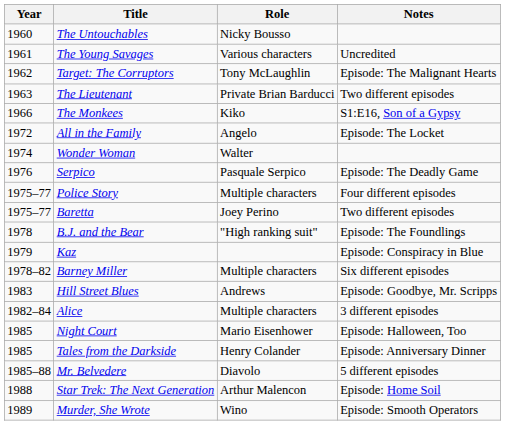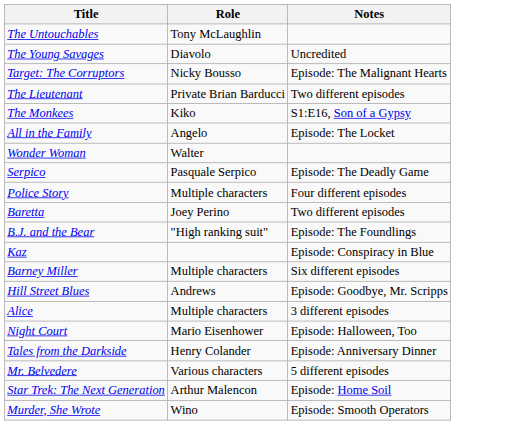- column: Year | 1960 | 1961 | 1962 | 1963 | 1966 | 1972 | 1974 | 1976 | 1975–77 | 1975–77 | 1978 | 1979 | 1978–82 | 1983 | 1982–84 | 1985 | 1985 | 1985–88 | 1988 | 1989
The Untouchables | Role: Nicky Bousso -> Tony McLaughlin
The Young Savages | Role: Various characters -> Diavolo
Target: The Corruptors | Role: Tony McLaughlin -> Nicky Bousso
Mr. Belvedere | Role: Diavolo -> Various characters
